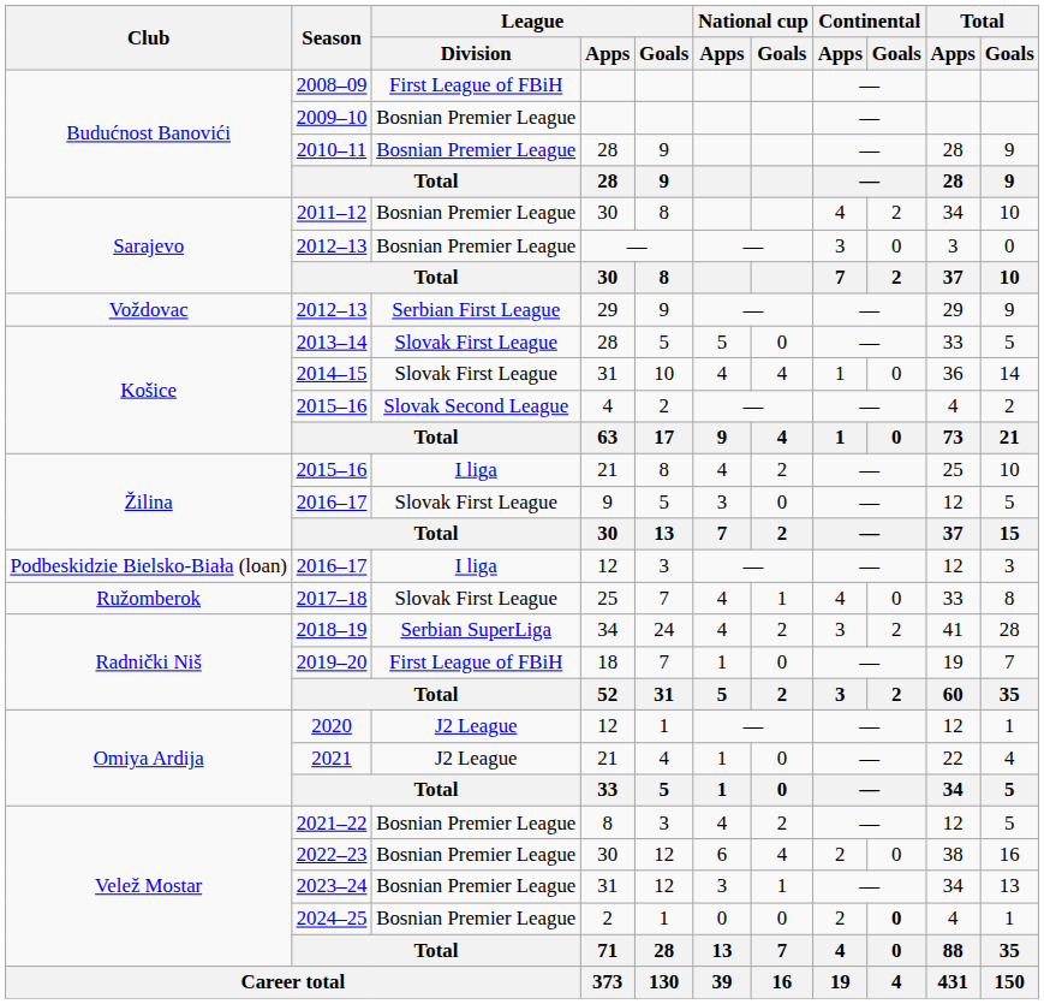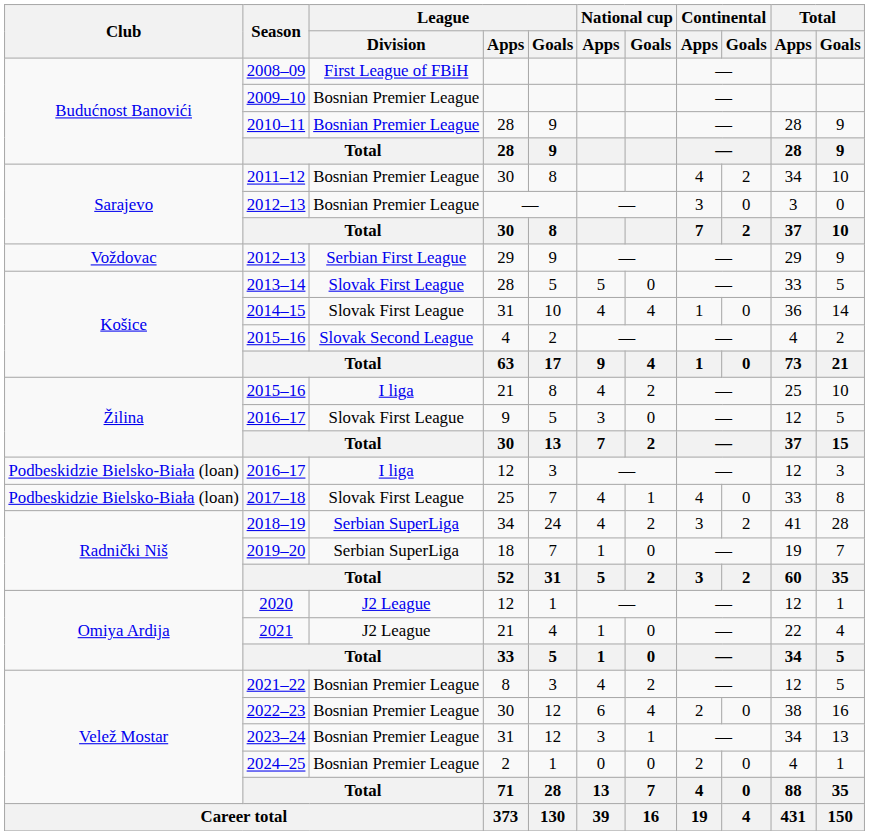2017–18 | Club: Ružomberok -> Podbeskidzie Bielsko-Biała (loan)
2019–20 | League / Division: First League of FBiH -> Serbian SuperLiga
2024–25 | Continental / Goals: bold -> normal
